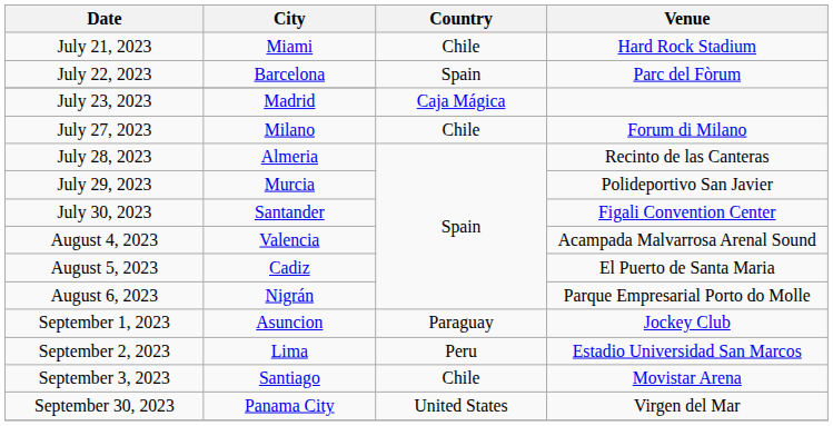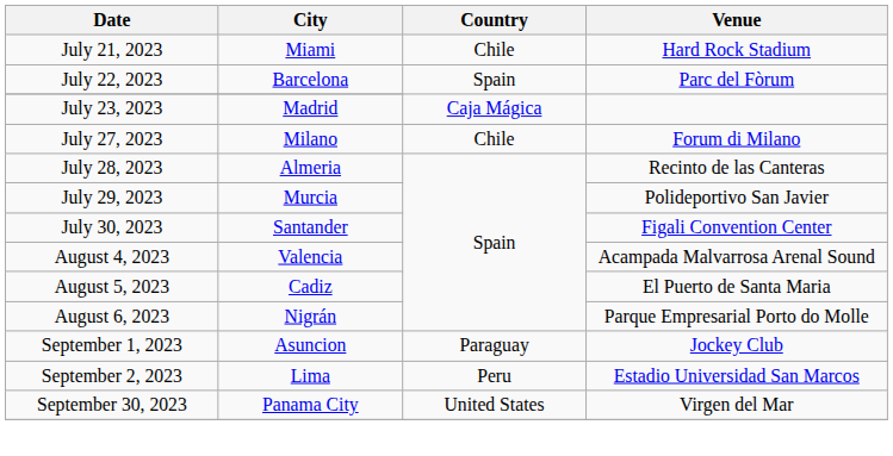- row: September 3, 2023 | Santiago | Chile | Movistar Arena
